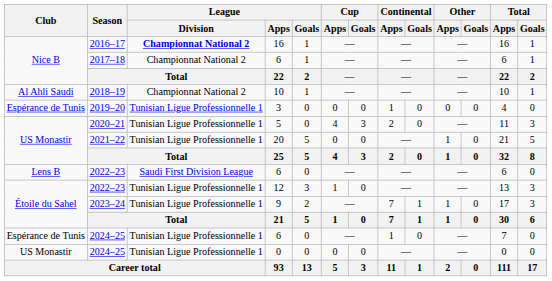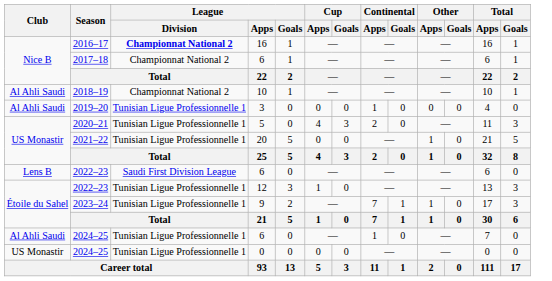2019–20 | Club: Espérance de Tunis -> Al Ahli Saudi
2024–25 / 6 | Club: Espérance de Tunis -> Al Ahli Saudi
